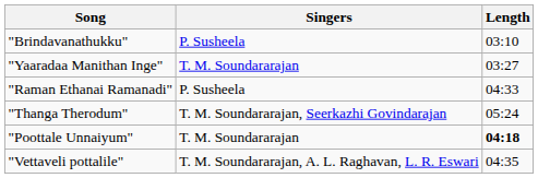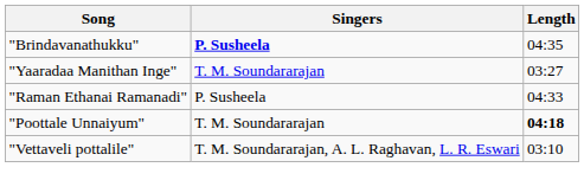"Brindavanathukku" | Singers: normal -> bold
"Brindavanathukku" | Length: 03:10 -> 04:35
- row: "Thanga Therodum" | T. M. Soundararajan, Seerkazhi Govindarajan | 05:24
"Vettaveli pottalile" | Length: 04:35 -> 03:10
